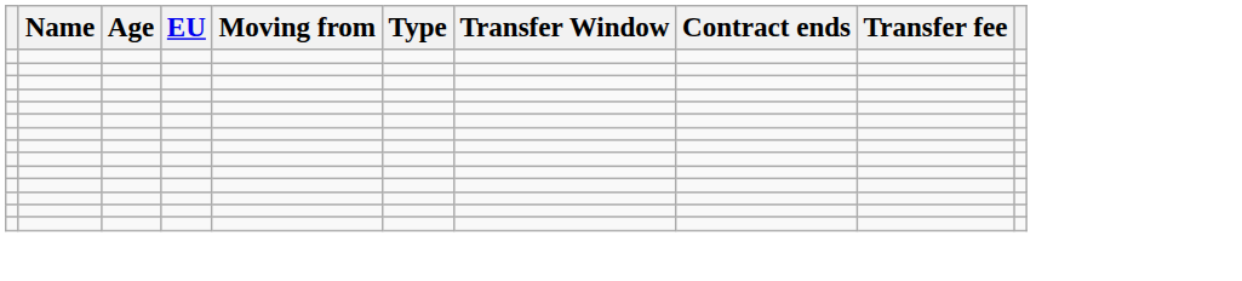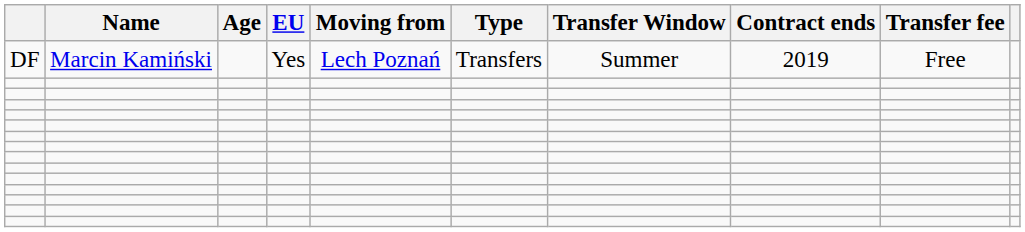+ row: DF | Marcin Kamiński | Yes | Lech Poznań | Transfers | Summer | 2019 | Free
